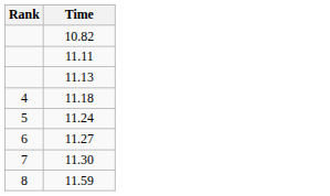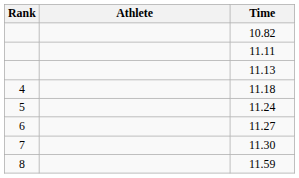+ column: Athlete
